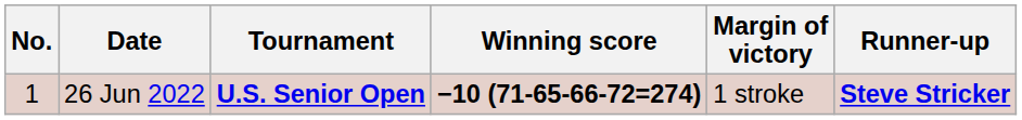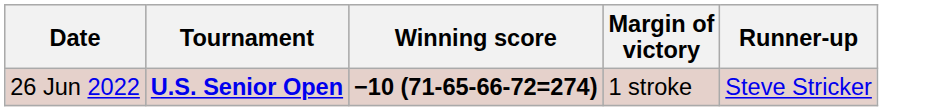- column: No. | 1
26 Jun 2022 | Runner-up: bold -> normal
